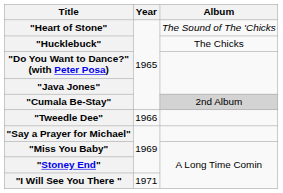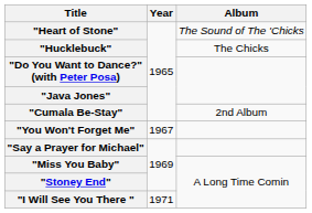"Cumala Be-Stay" | Album: lightgrey background -> no background
- row: "Tweedle Dee" | 1966
+ row: "You Won't Forget Me" | 1967
